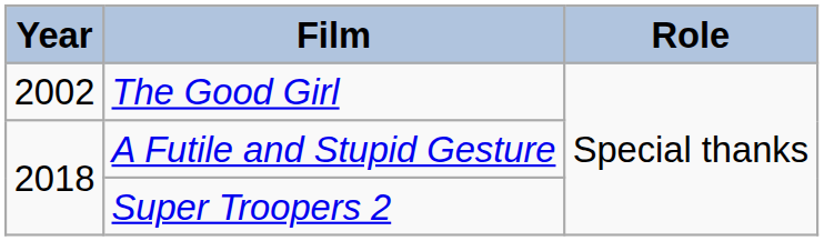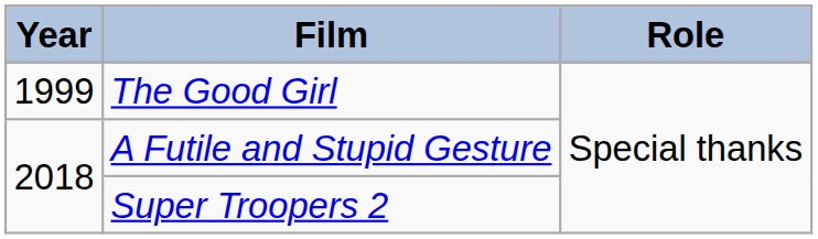The Good Girl | Year: 2002 -> 1999
